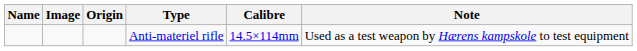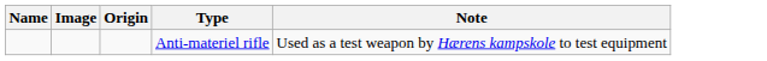- column: Calibre | 14.5×114mm
